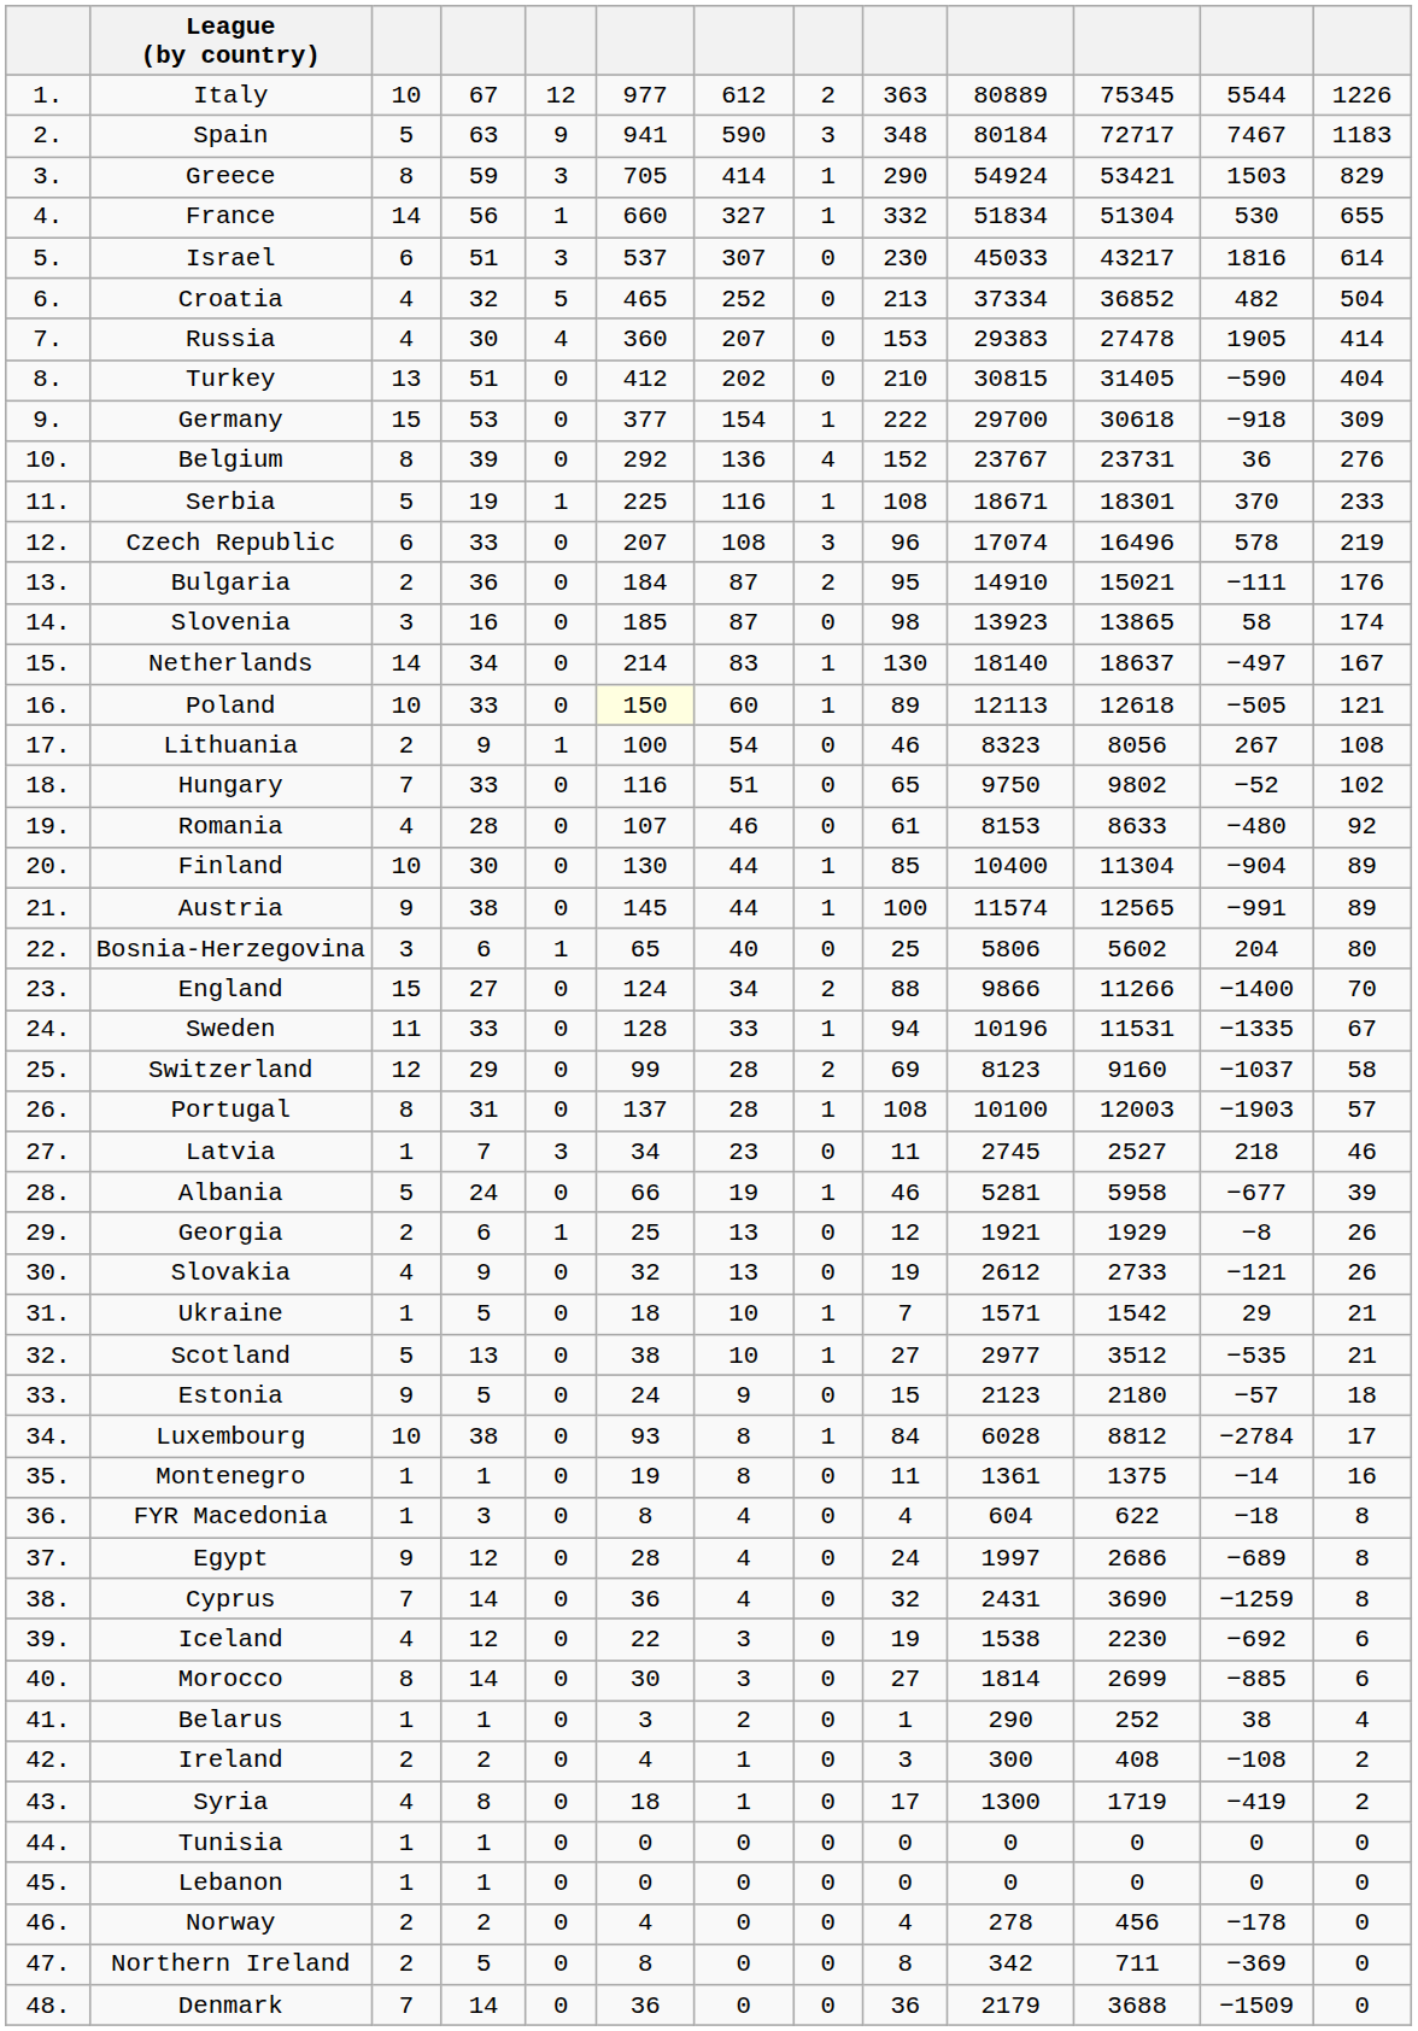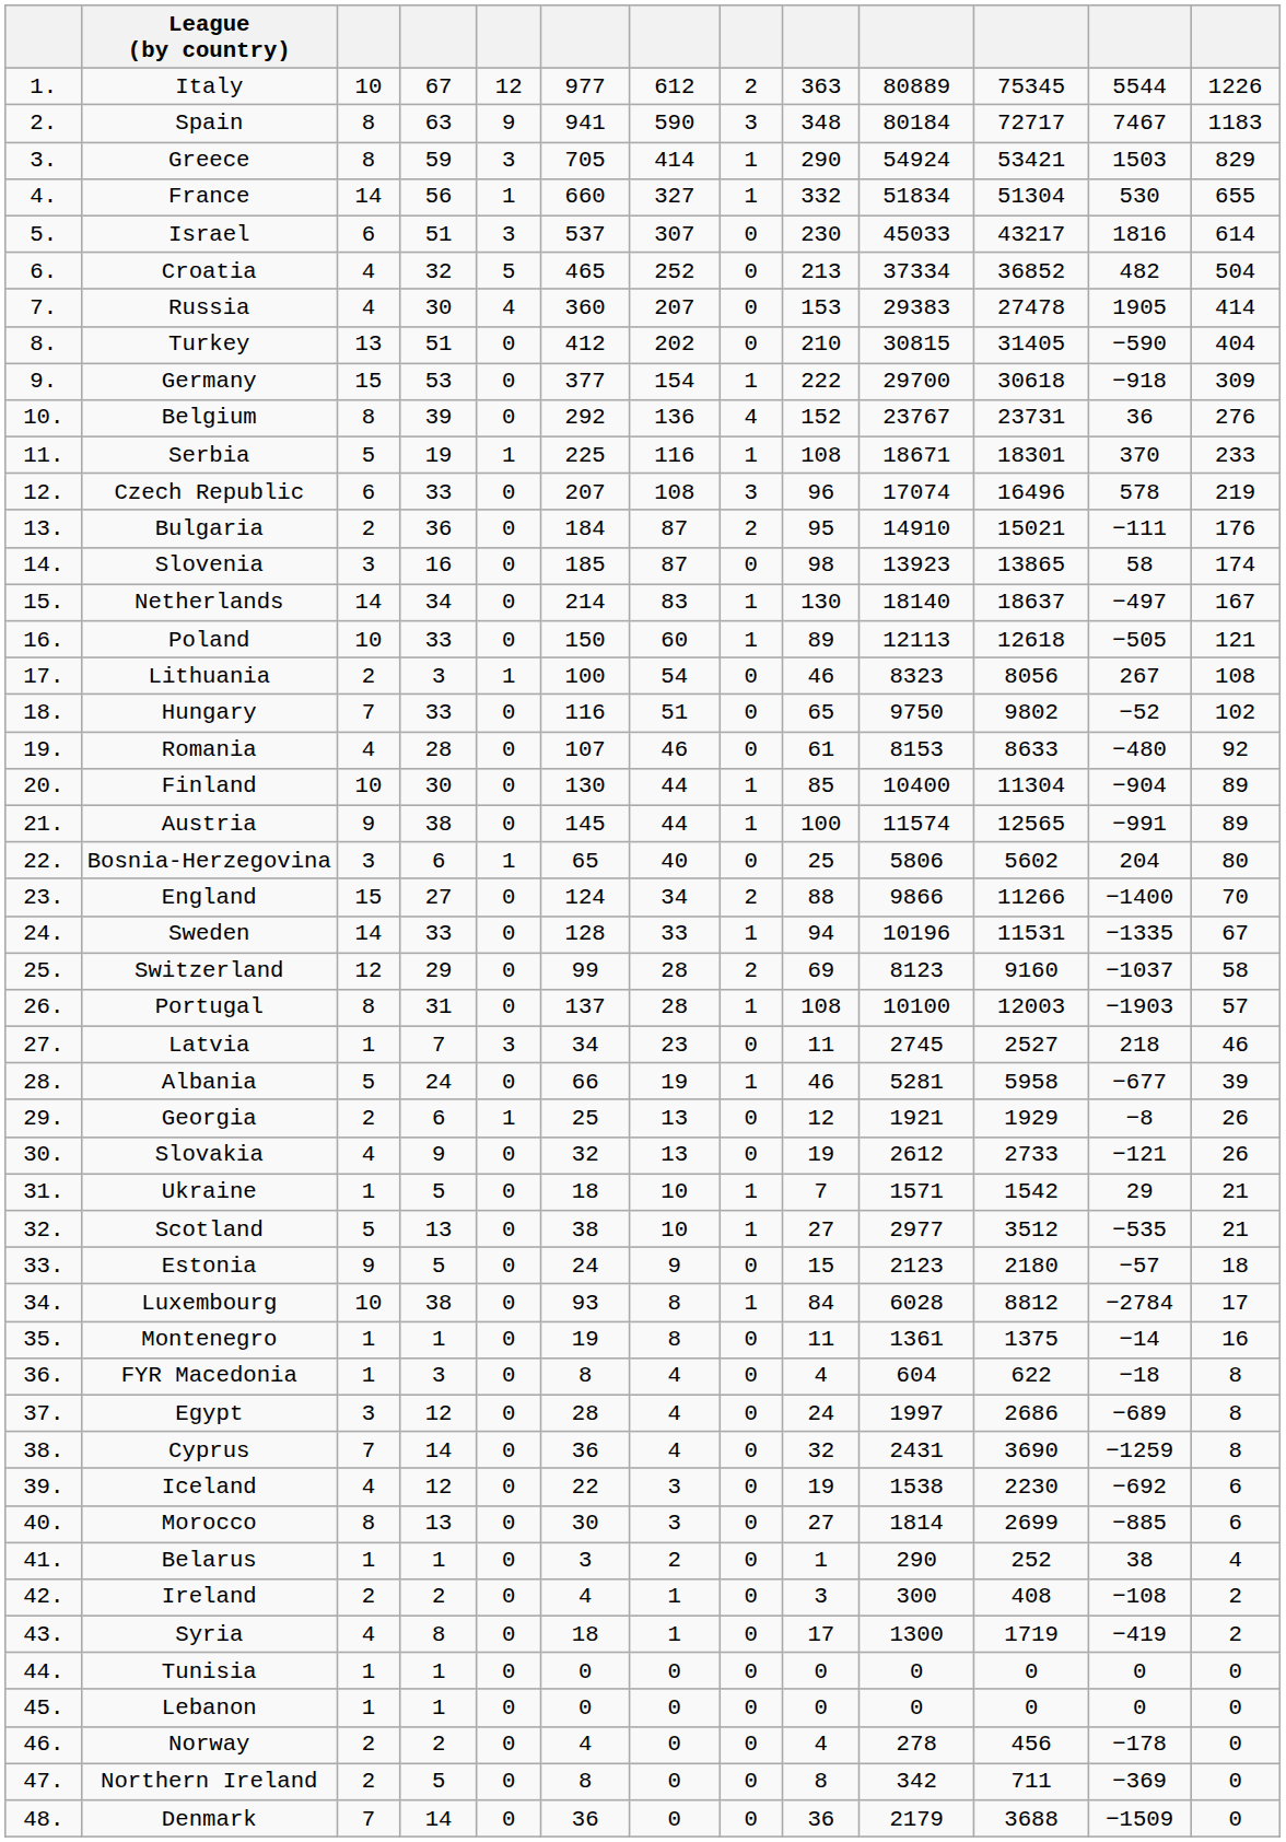Spain | column 3: 5 -> 8
Poland | column 6: lightyellow background -> no background
Lithuania | column 4: 9 -> 3
Sweden | column 3: 11 -> 14
Egypt | column 3: 9 -> 3
Morocco | column 4: 14 -> 13
